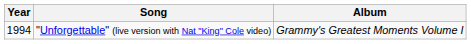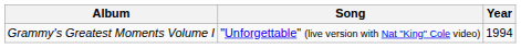columns swapped: Year <-> Album
